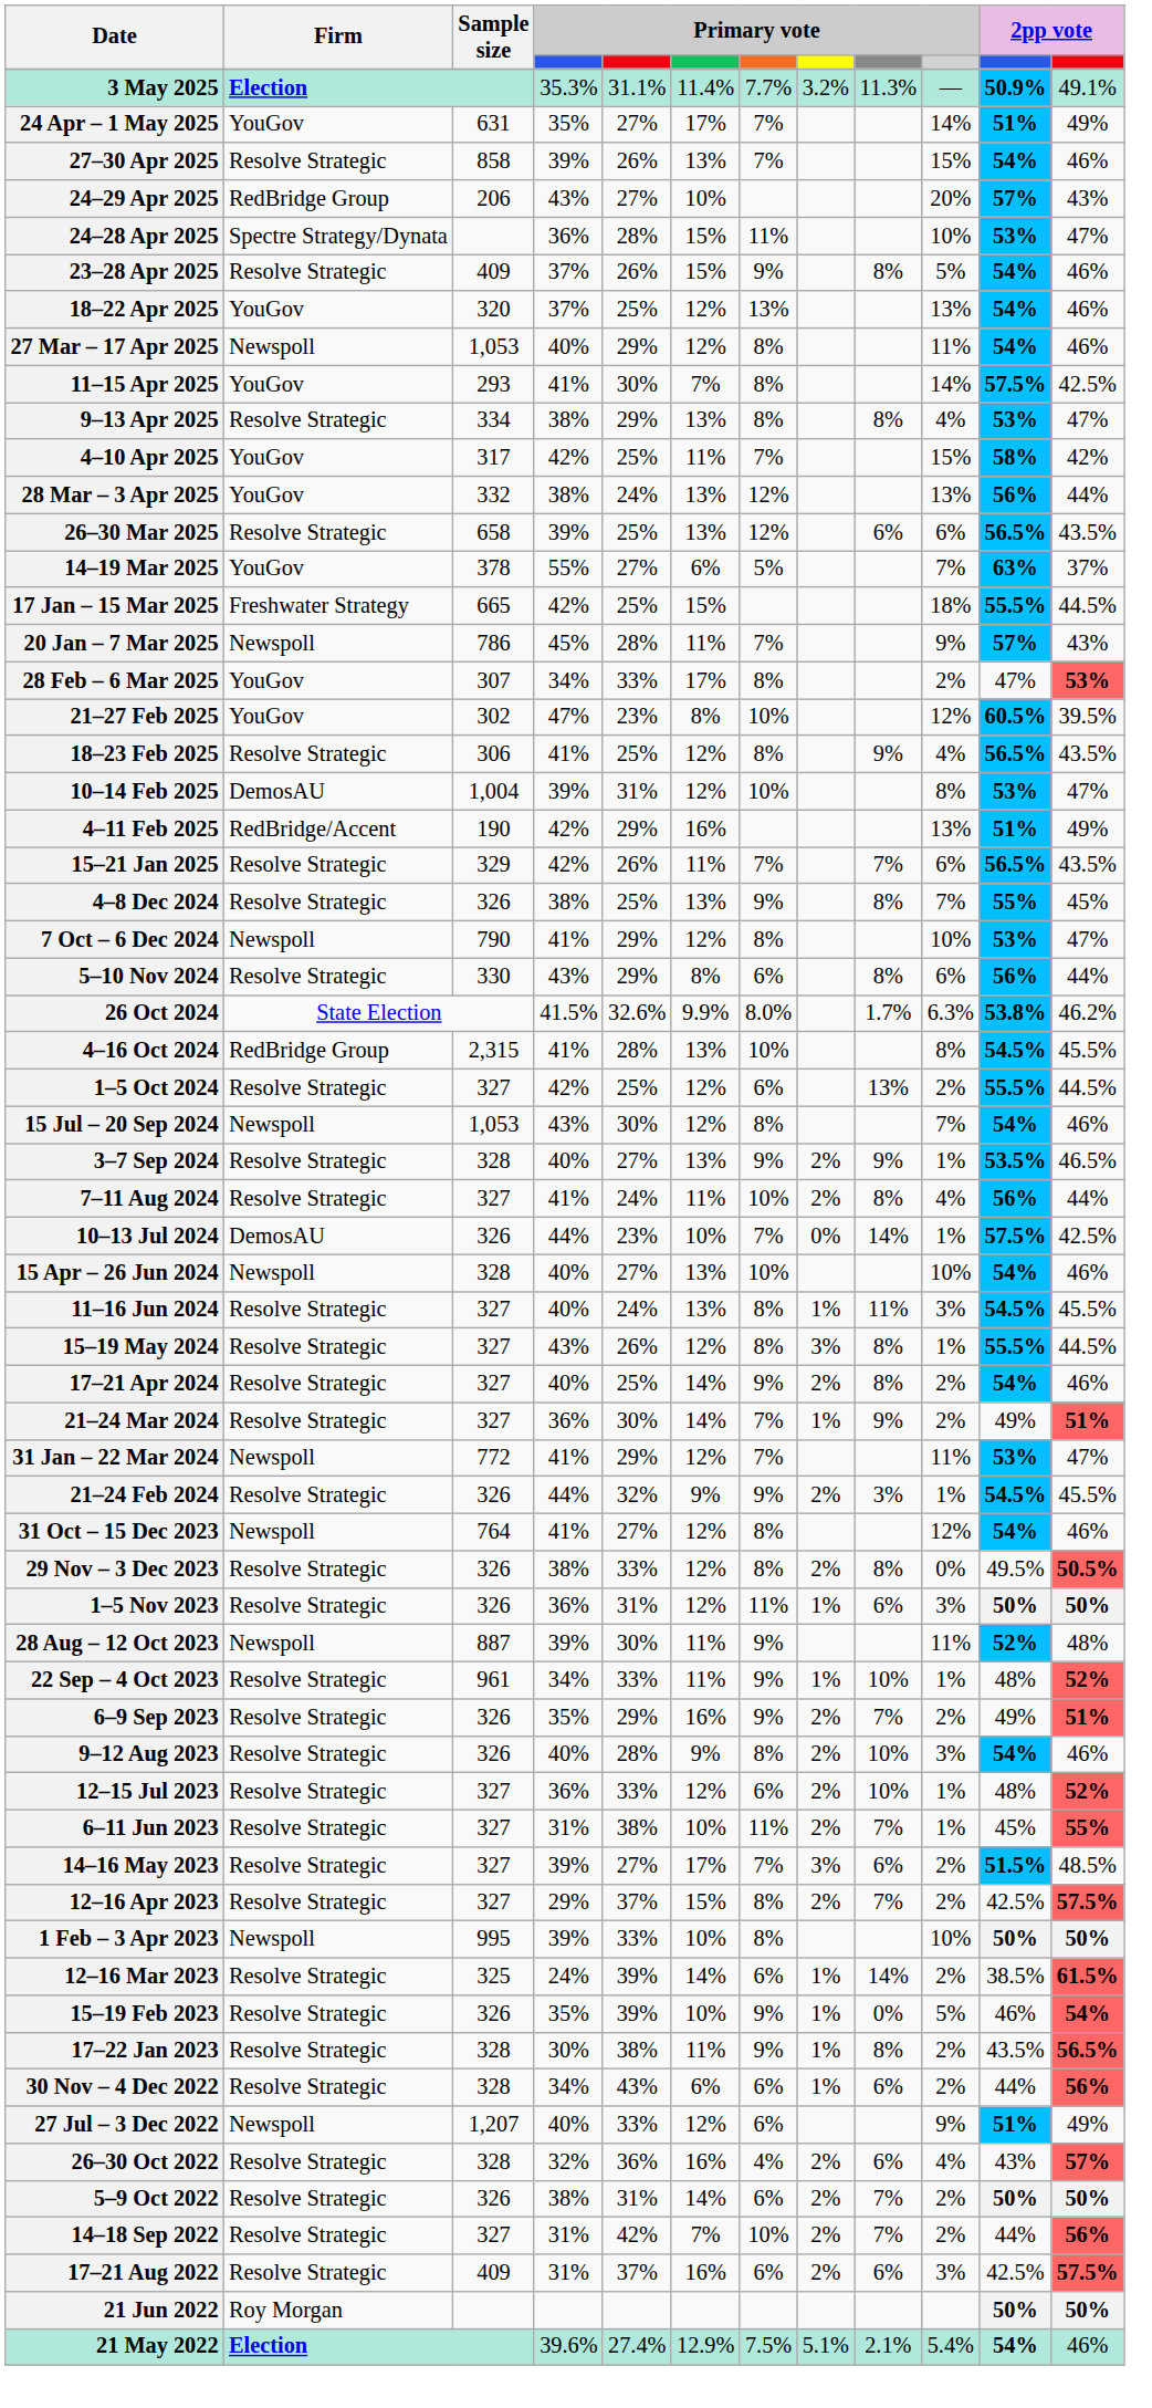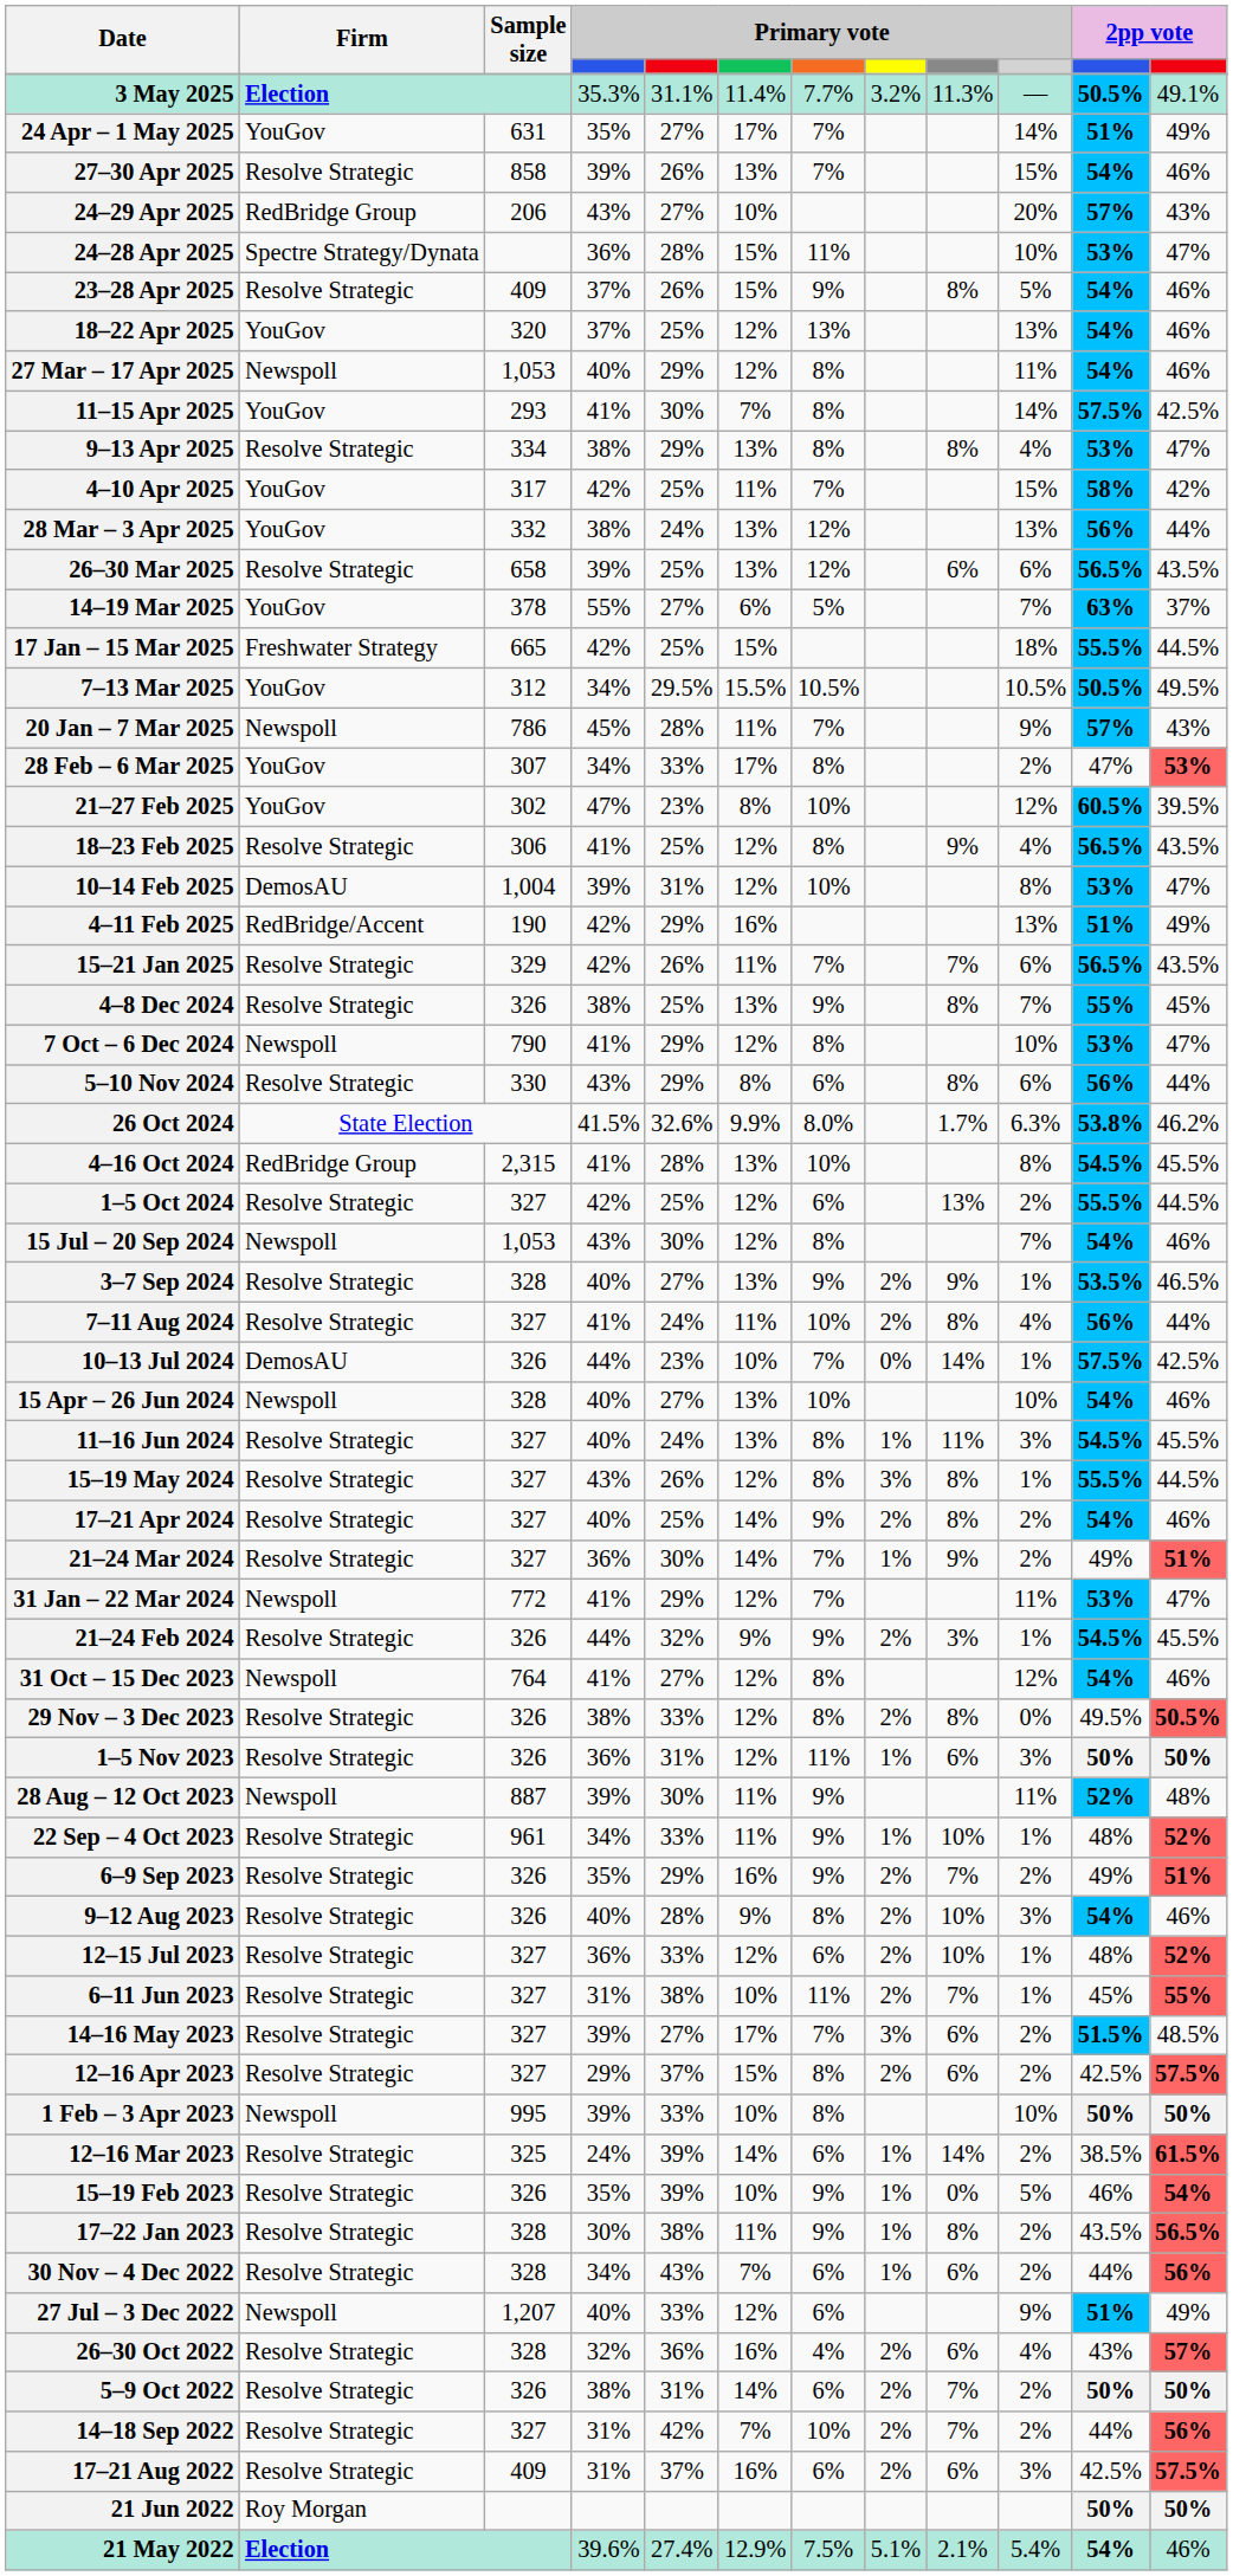3 May 2025 | column 11: 50.9% -> 50.5%
+ row: 7–13 Mar 2025 | YouGov | 312 | 34% | 29.5% | 15.5% | 10.5% | 10.5% | 50.5% | 49.5%
12–16 Apr 2023 | column 9: 7% -> 6%
30 Nov – 4 Dec 2022 | column 6: 6% -> 7%
